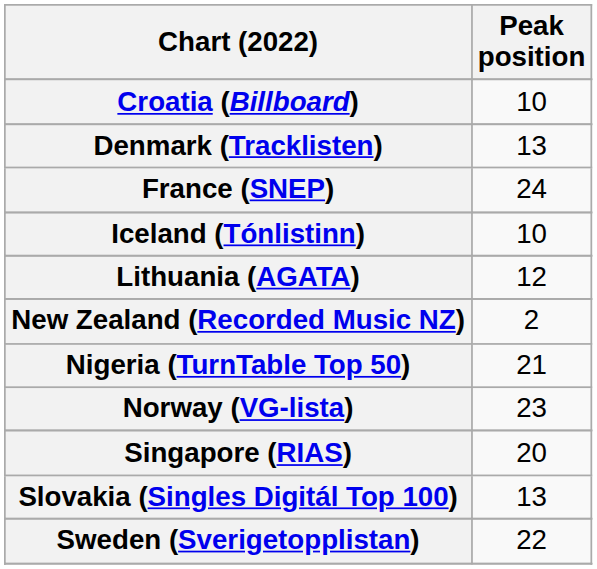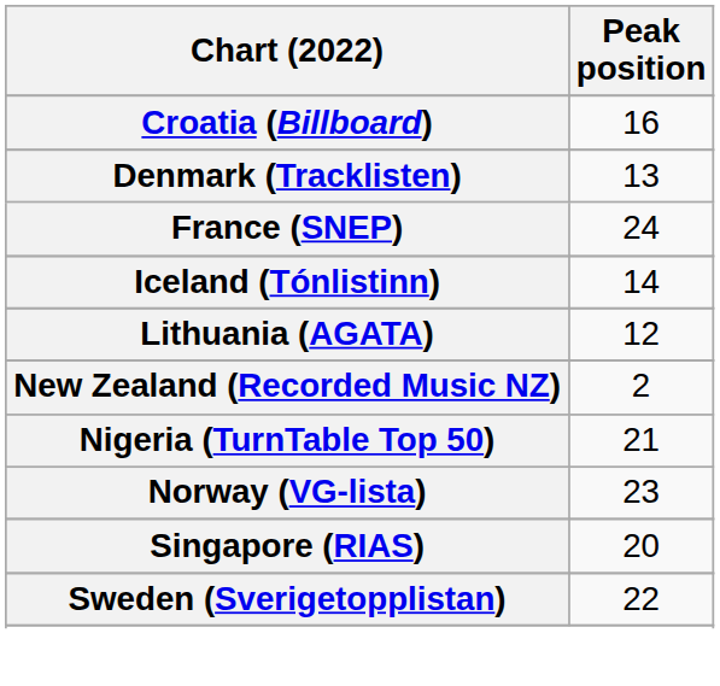Croatia (Billboard) | Peak position: 10 -> 16
Iceland (Tónlistinn) | Peak position: 10 -> 14
- row: Slovakia (Singles Digitál Top 100) | 13
